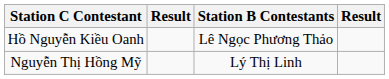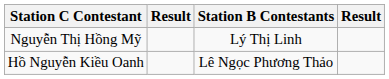rows swapped: Hồ Nguyễn Kiều Oanh <-> Nguyễn Thị Hồng Mỹ
